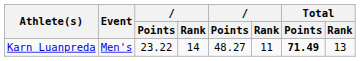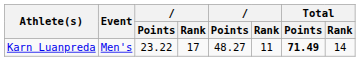Karn Luanpreda | column 4: 14 -> 17
Karn Luanpreda | Total / Rank: 13 -> 14
